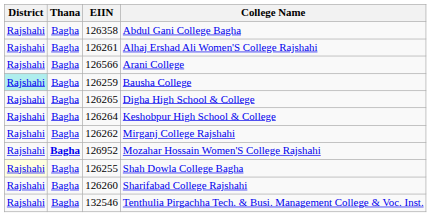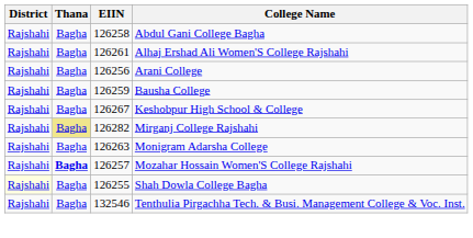Abdul Gani College Bagha | EIIN: 126358 -> 126258
Arani College | EIIN: 126566 -> 126256
Bausha College | District: paleturquoise background -> no background
- row: Rajshahi | Bagha | 126265 | Digha High School & College
Keshobpur High School & College | EIIN: 126264 -> 126267
Mirganj College Rajshahi | Thana: no background -> khaki background
Mirganj College Rajshahi | EIIN: 126262 -> 126282
+ row: Rajshahi | Bagha | 126263 | Monigram Adarsha College
Mozahar Hossain Women'S College Rajshahi | EIIN: 126952 -> 126257
- row: Rajshahi | Bagha | 126260 | Sharifabad College Rajshahi
